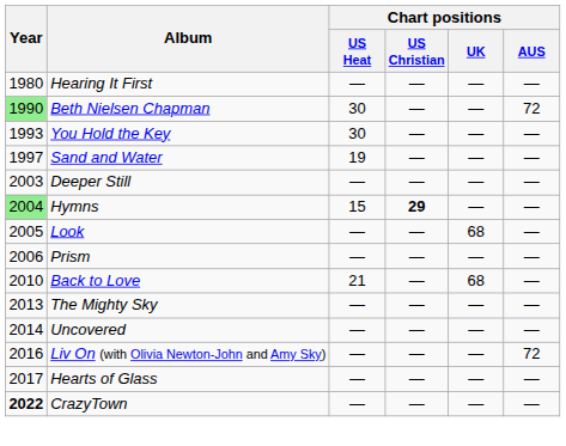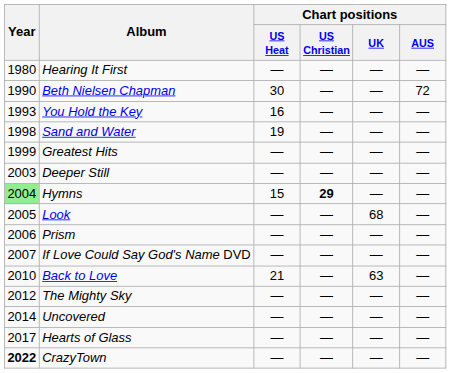Beth Nielsen Chapman | Year: lightgreen background -> no background
You Hold the Key | Chart positions / US Heat: 30 -> 16
Sand and Water | Year: 1997 -> 1998
+ row: 1999 | Greatest Hits | — | — | — | —
+ row: 2007 | If Love Could Say God's Name DVD | — | — | — | —
Back to Love | Chart positions / UK: 68 -> 63
The Mighty Sky | Year: 2013 -> 2012
- row: 2016 | Liv On (with Olivia Newton-John and Amy Sky) | — | — | — | 72
